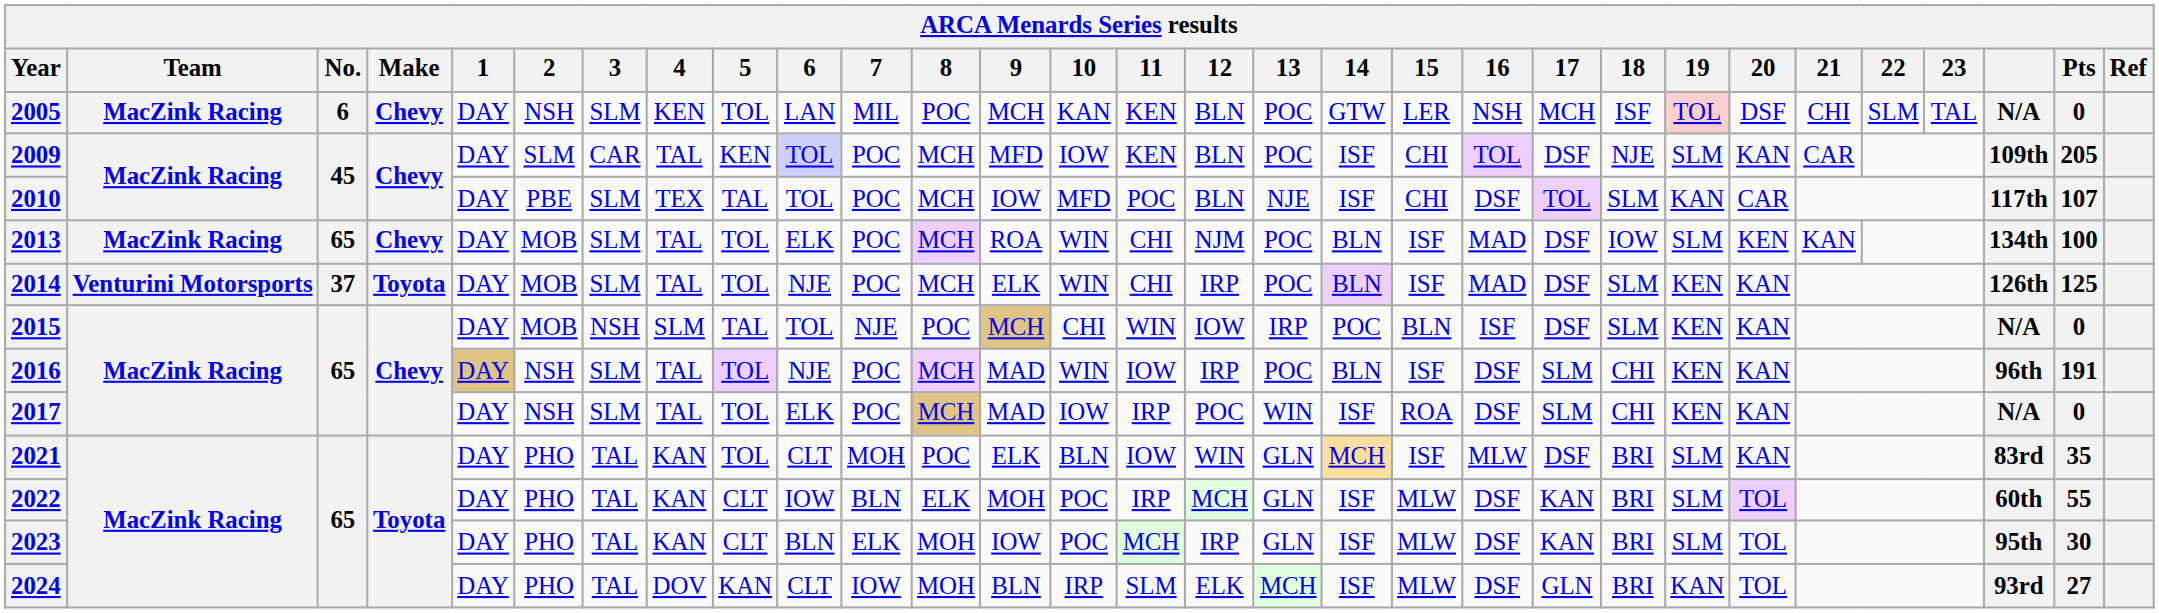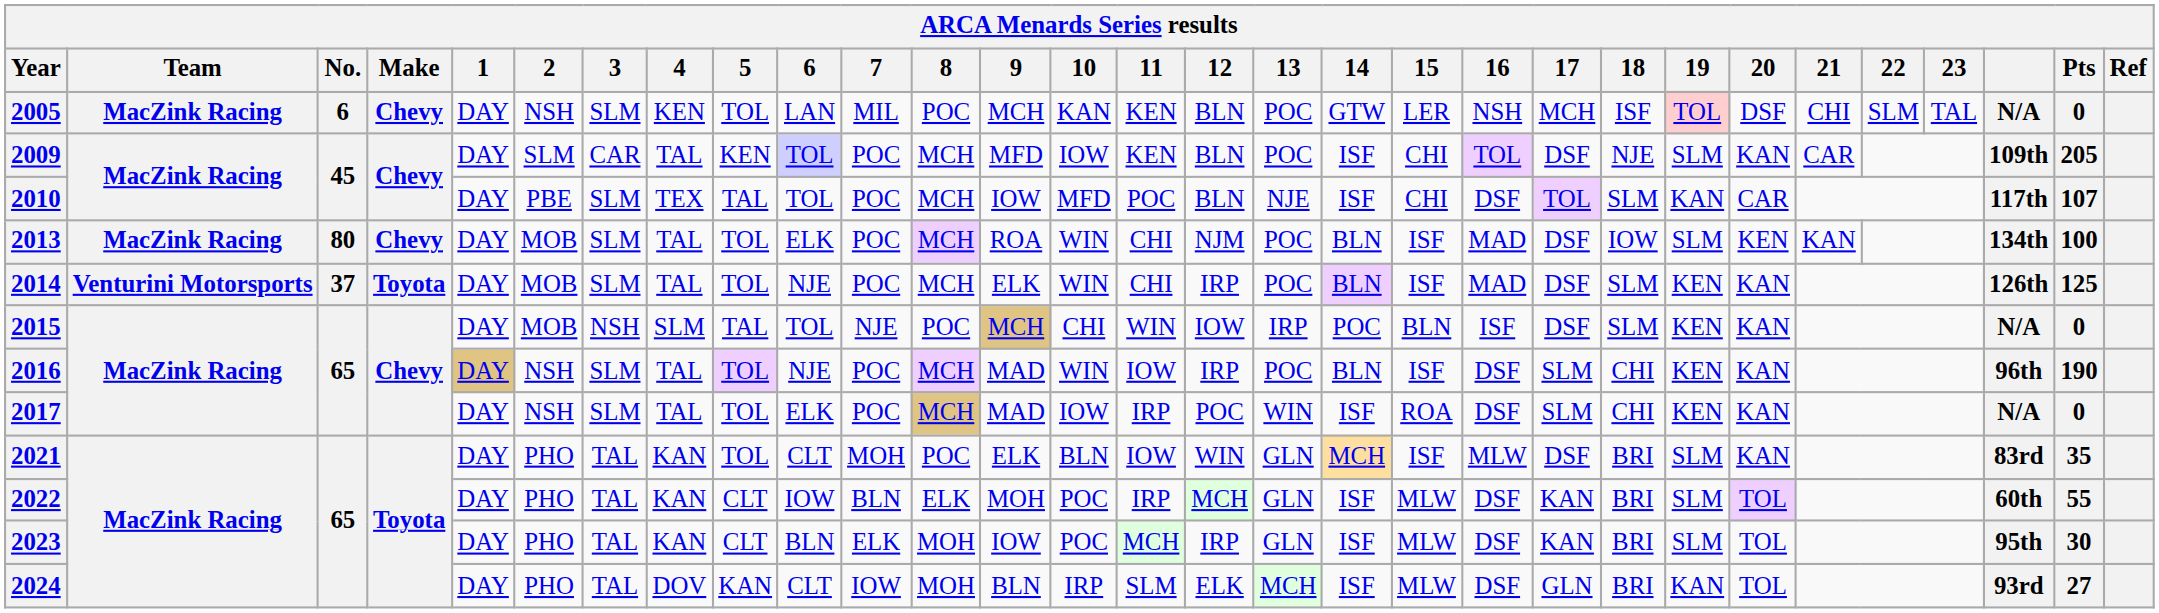2013 | No.: 65 -> 80
2016 | Pts: 191 -> 190
